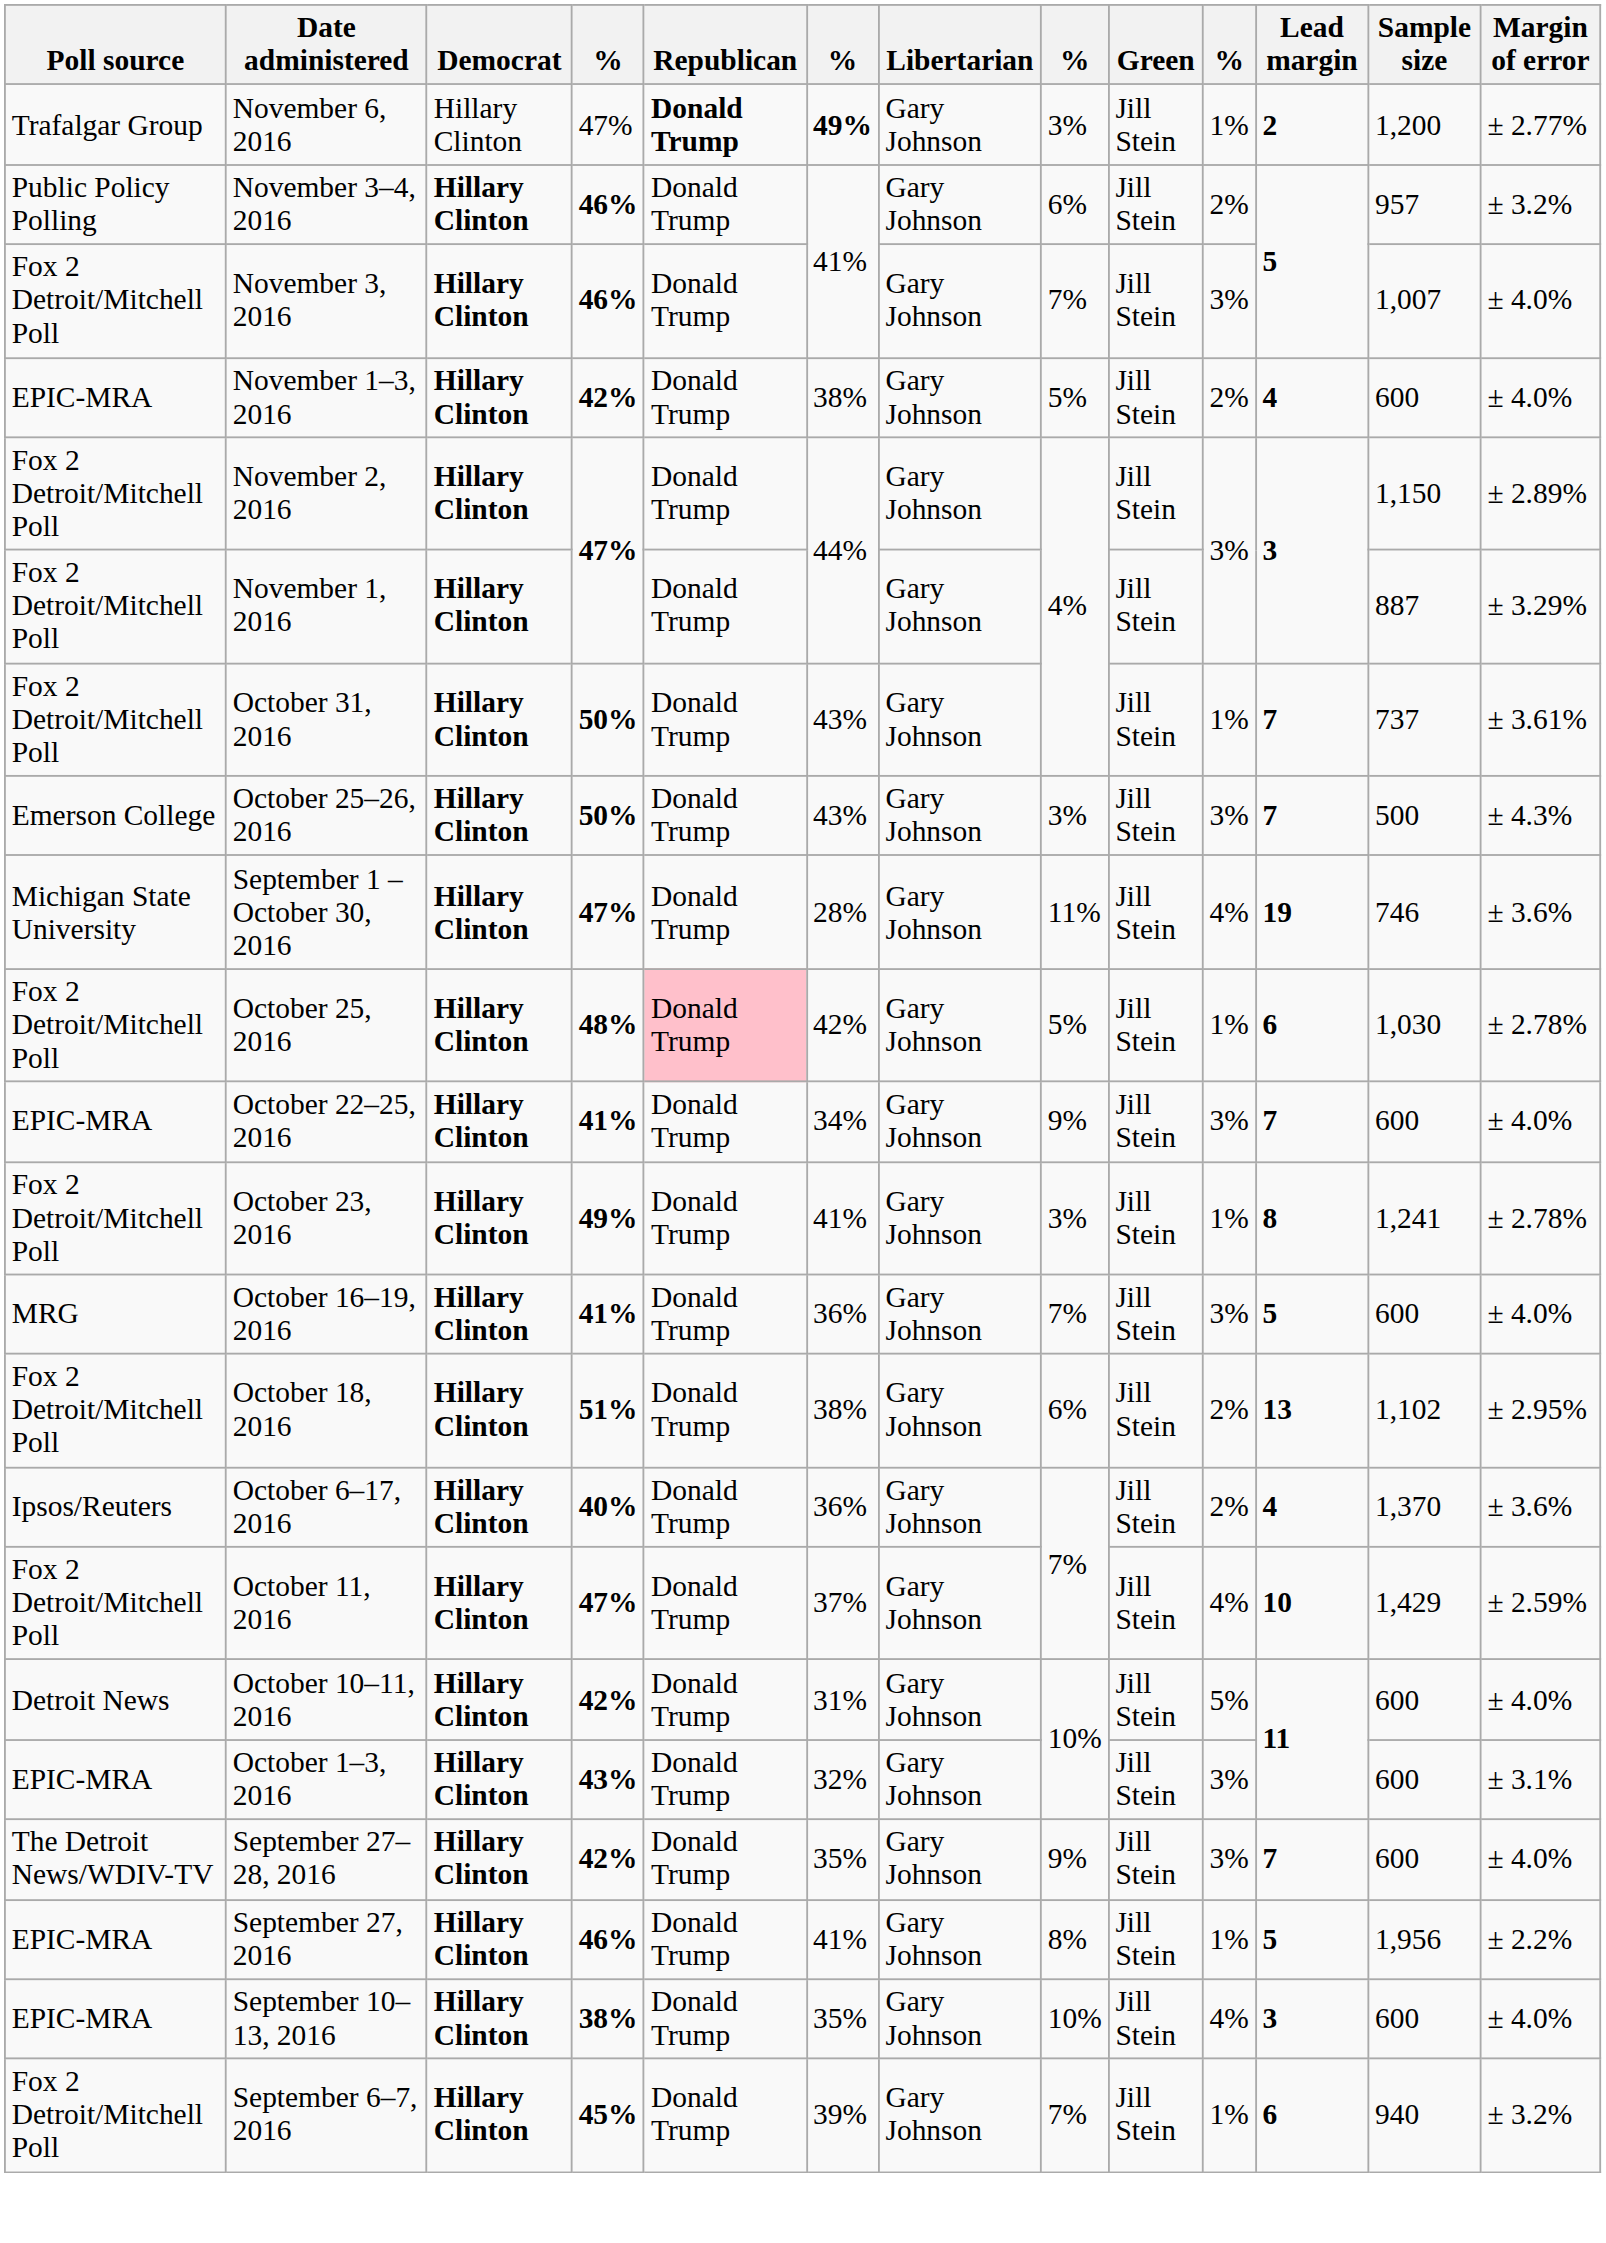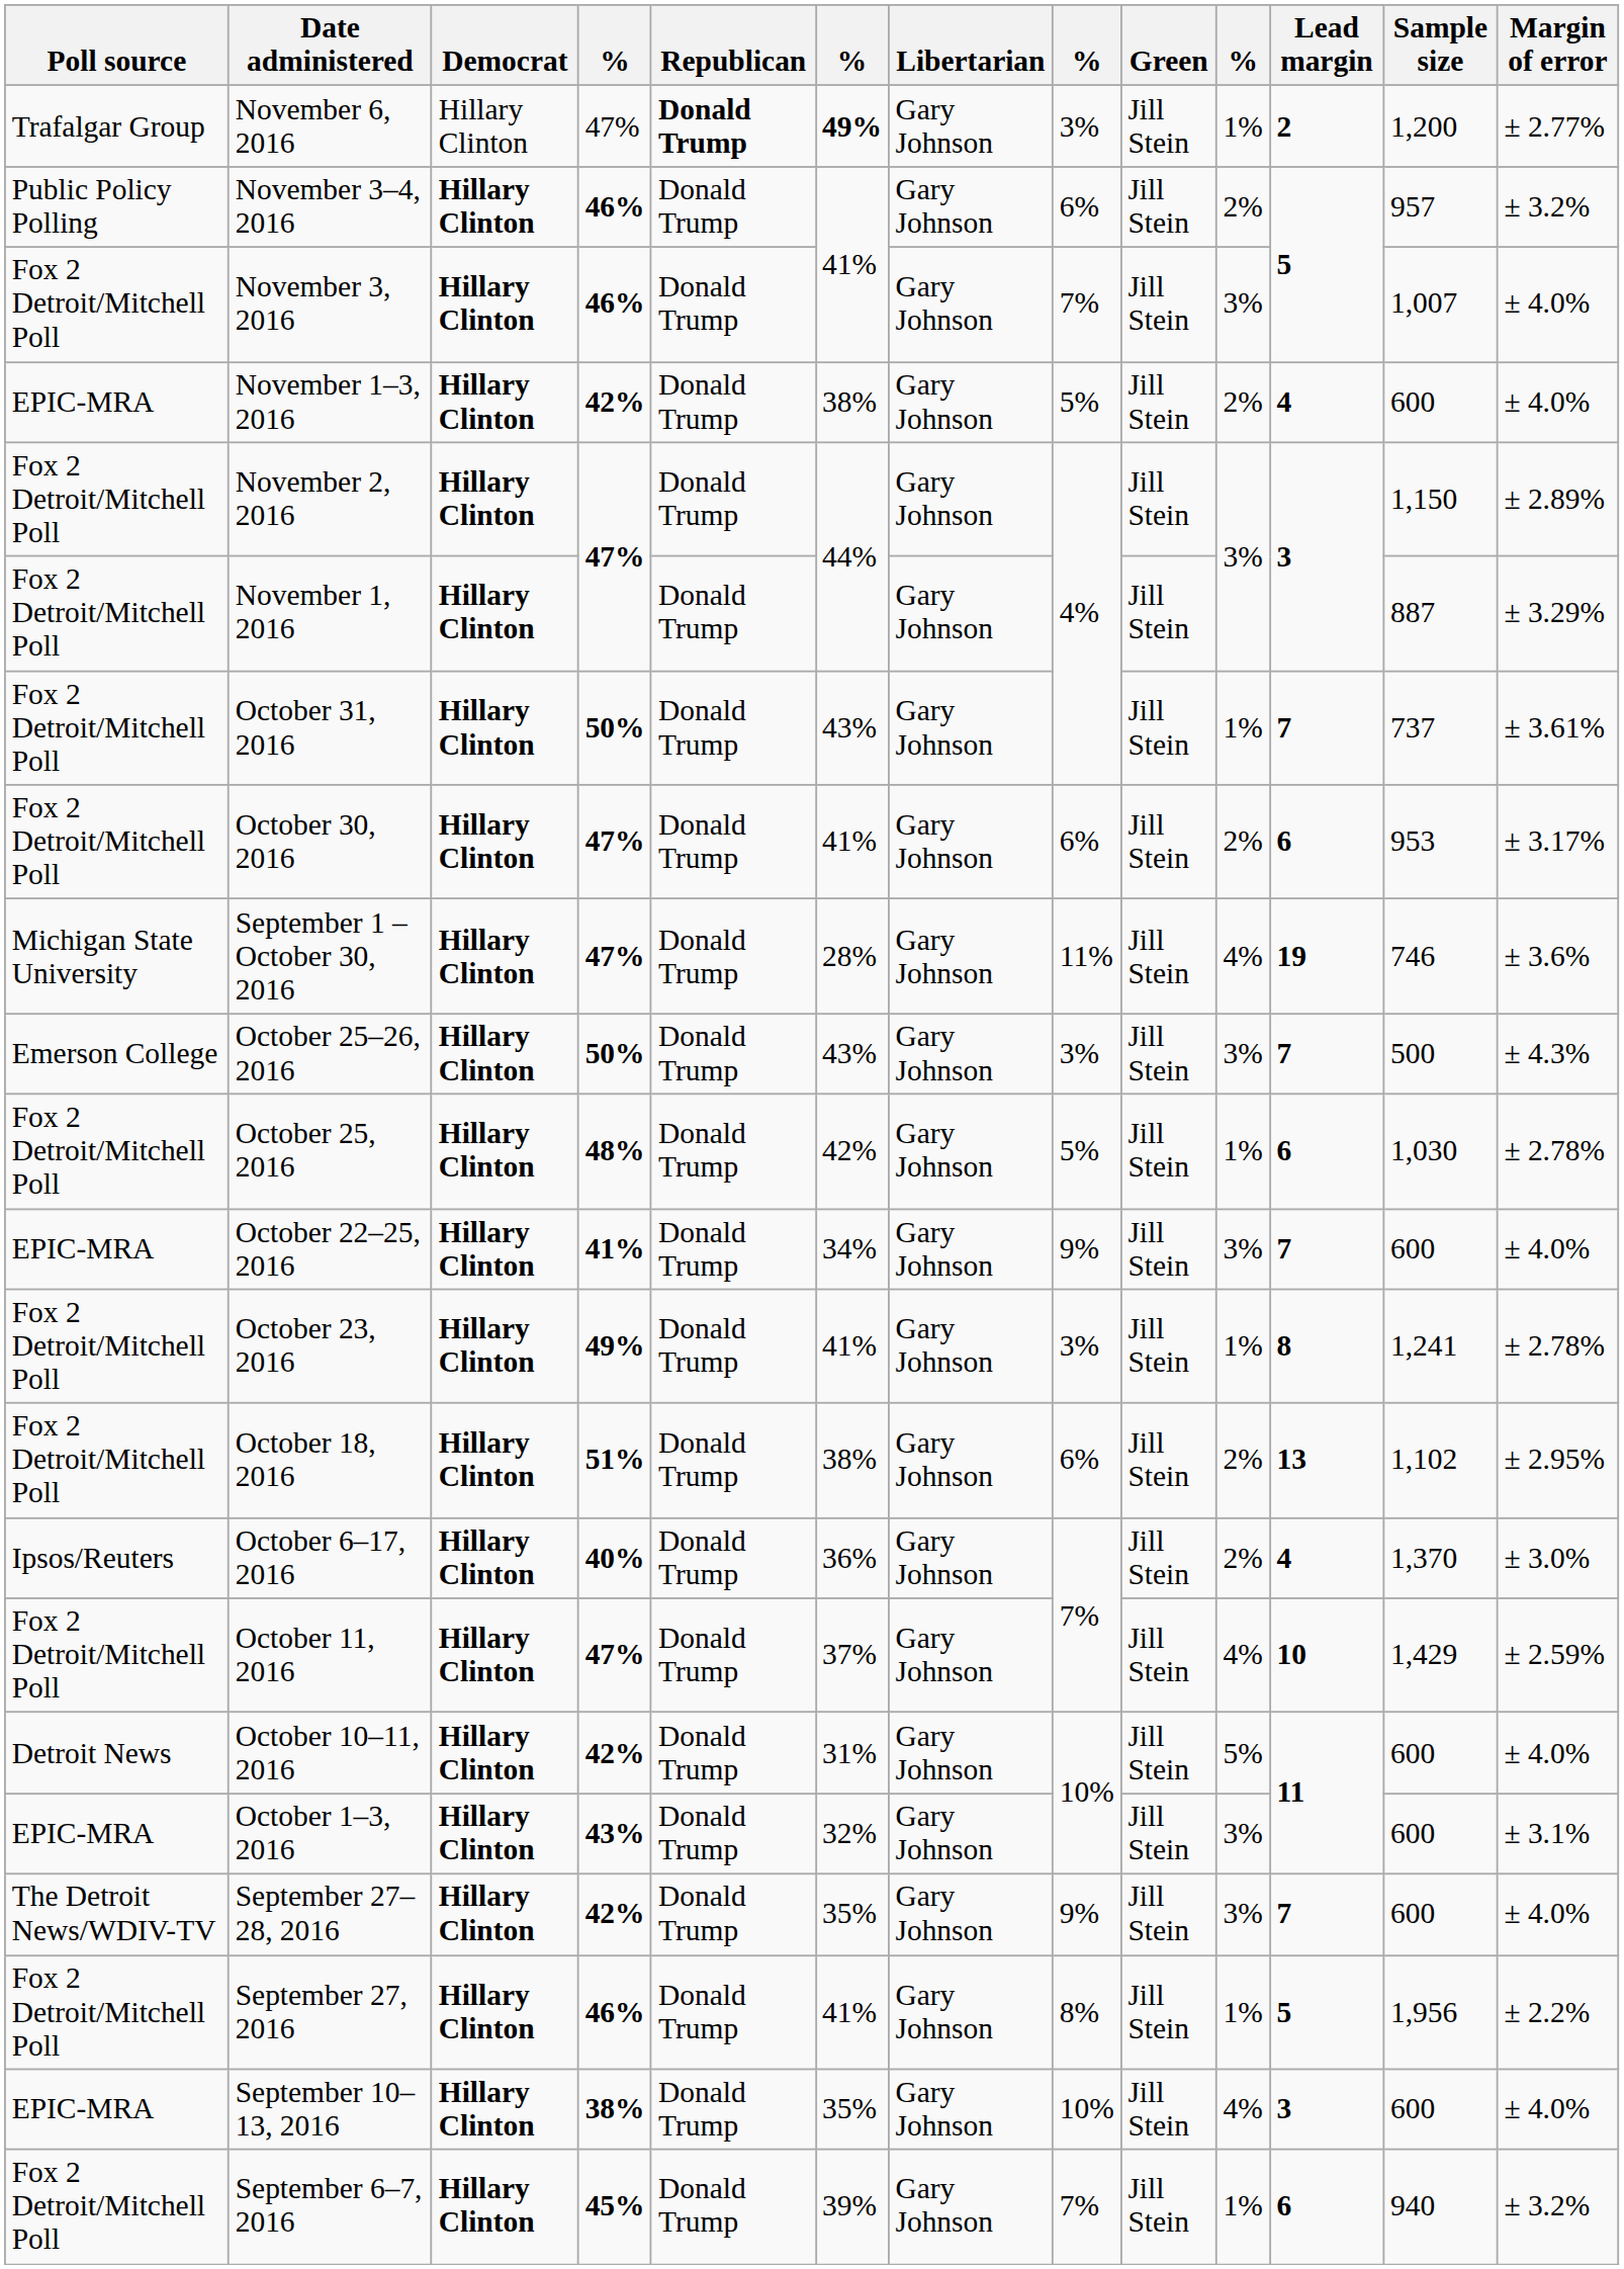+ row: Fox 2 Detroit/Mitchell Poll | October 30, 2016 | Hillary Clinton | 47% | Donald Trump | 41% | Gary Johnson | 6% | Jill Stein | 2% | 6 | 953 | ± 3.17%
rows swapped: September 1 – October 30, 2016 <-> October 25–26, 2016
October 25, 2016 | Republican: pink background -> no background
- row: MRG | October 16–19, 2016 | Hillary Clinton | 41% | Donald Trump | 36% | Gary Johnson | 7% | Jill Stein | 3% | 5 | 600 | ± 4.0%
October 6–17, 2016 | Margin of error: ± 3.6% -> ± 3.0%
September 27, 2016 | Poll source: EPIC-MRA -> Fox 2 Detroit/Mitchell Poll
